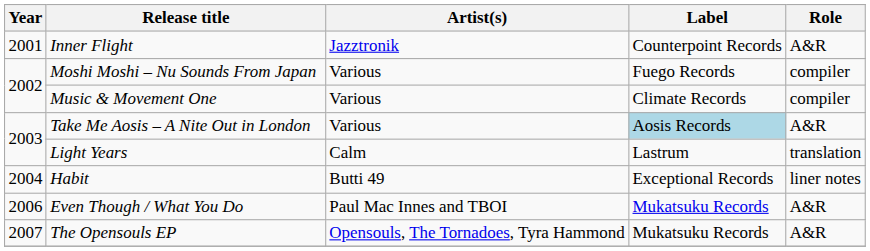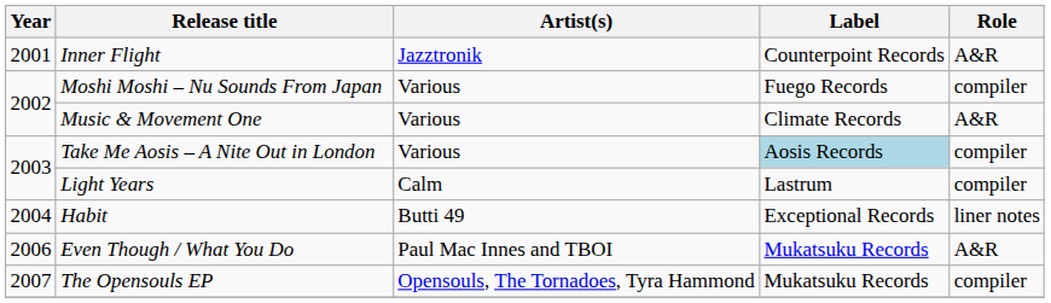Music & Movement One | Role: compiler -> A&R
Take Me Aosis – A Nite Out in London | Role: A&R -> compiler
Light Years | Role: translation -> compiler
The Opensouls EP | Role: A&R -> compiler
